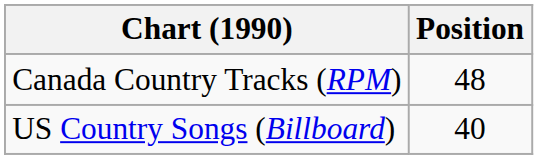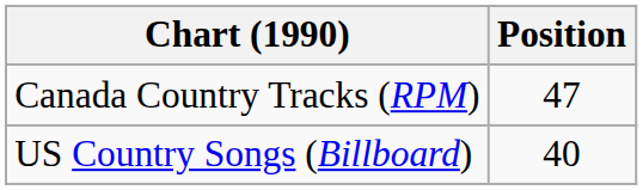Canada Country Tracks (RPM) | Position: 48 -> 47
